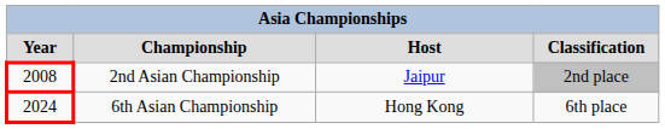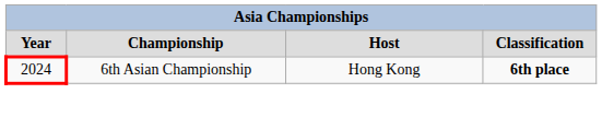- row: 2008 | 2nd Asian Championship | Jaipur | 2nd place
6th Asian Championship | column 4: normal -> bold
